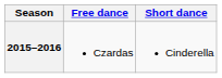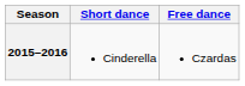columns swapped: Short dance <-> Free dance
